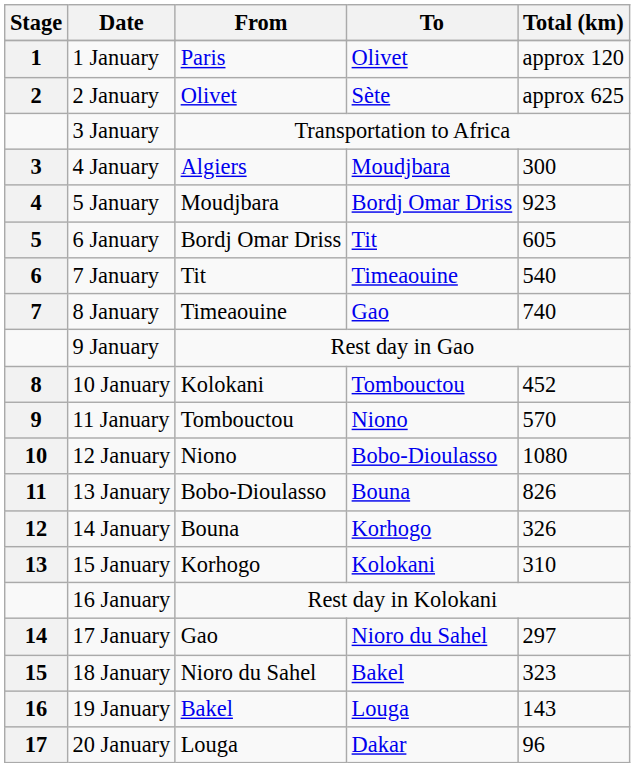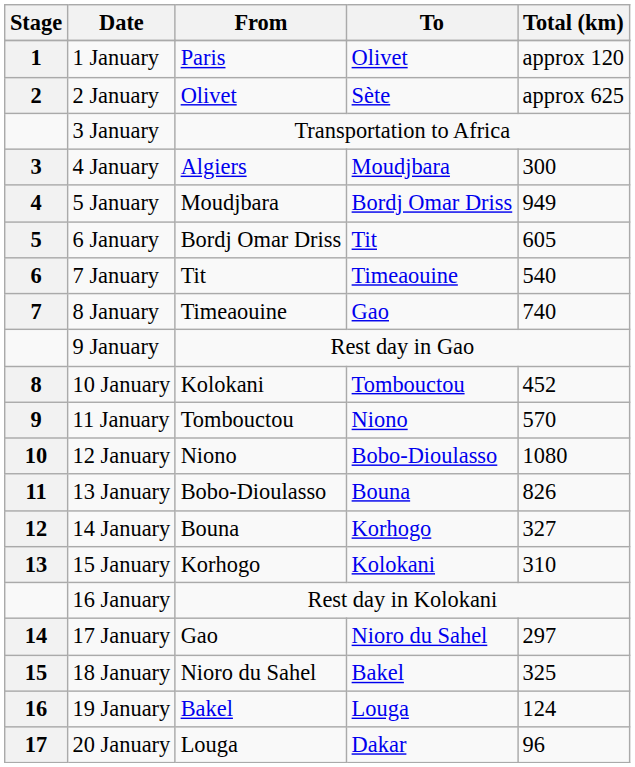5 January | Total (km): 923 -> 949
14 January | Total (km): 326 -> 327
18 January | Total (km): 323 -> 325
19 January | Total (km): 143 -> 124
